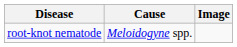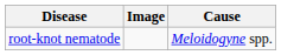columns swapped: Cause <-> Image
